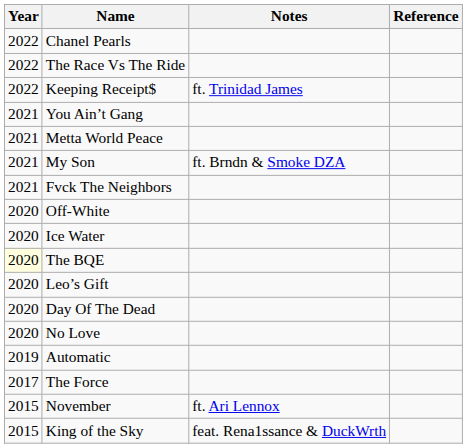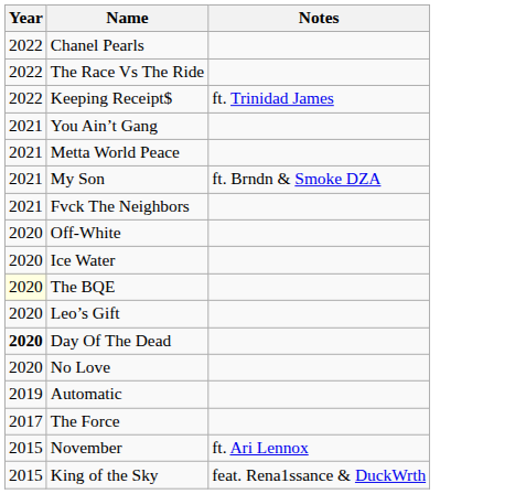- column: Reference
Day Of The Dead | Year: normal -> bold
